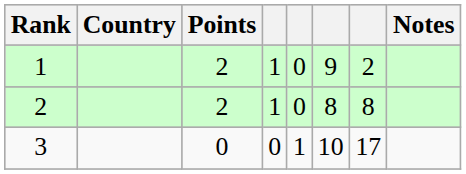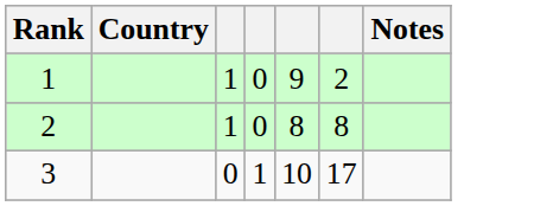- column: Points | 2 | 2 | 0
